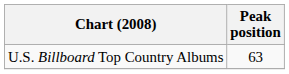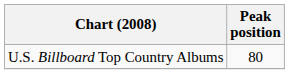U.S. Billboard Top Country Albums | Peak position: 63 -> 80
